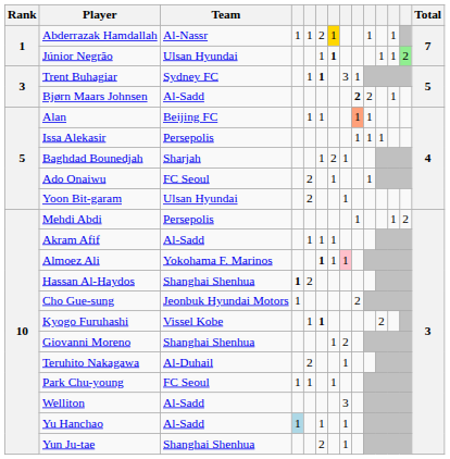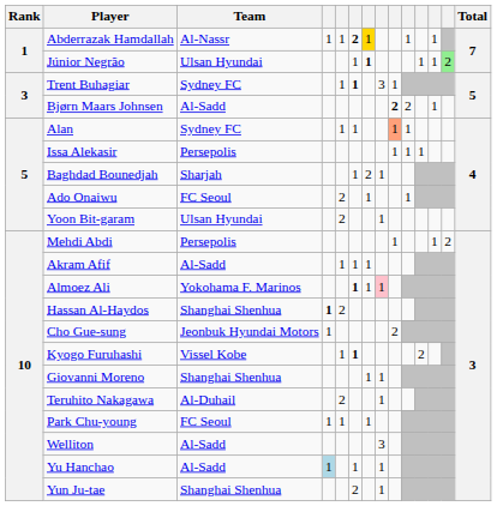Abderrazak Hamdallah | column 6: normal -> bold
Alan | Team: Beijing FC -> Sydney FC
Giovanni Moreno | column 8: 2 -> 1
